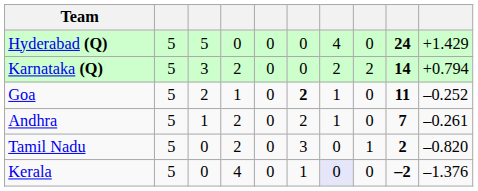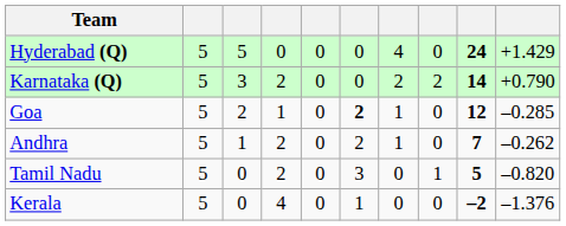Karnataka (Q) | column 10: +0.794 -> +0.790
Goa | column 9: 11 -> 12
Goa | column 10: –0.252 -> –0.285
Andhra | column 10: –0.261 -> –0.262
Tamil Nadu | column 9: 2 -> 5
Kerala | column 7: lavender background -> no background
